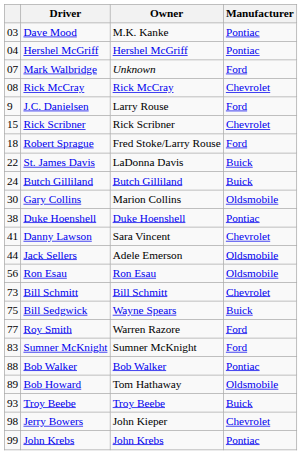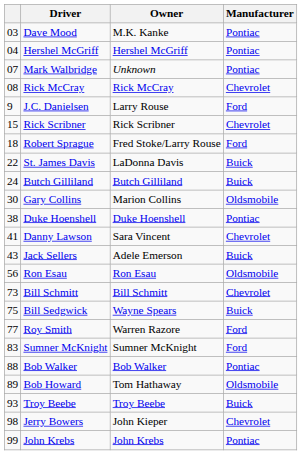Mark Walbridge | Manufacturer: Ford -> Pontiac
Jack Sellers | column 1: 44 -> 43
Jack Sellers | Manufacturer: Oldsmobile -> Buick
